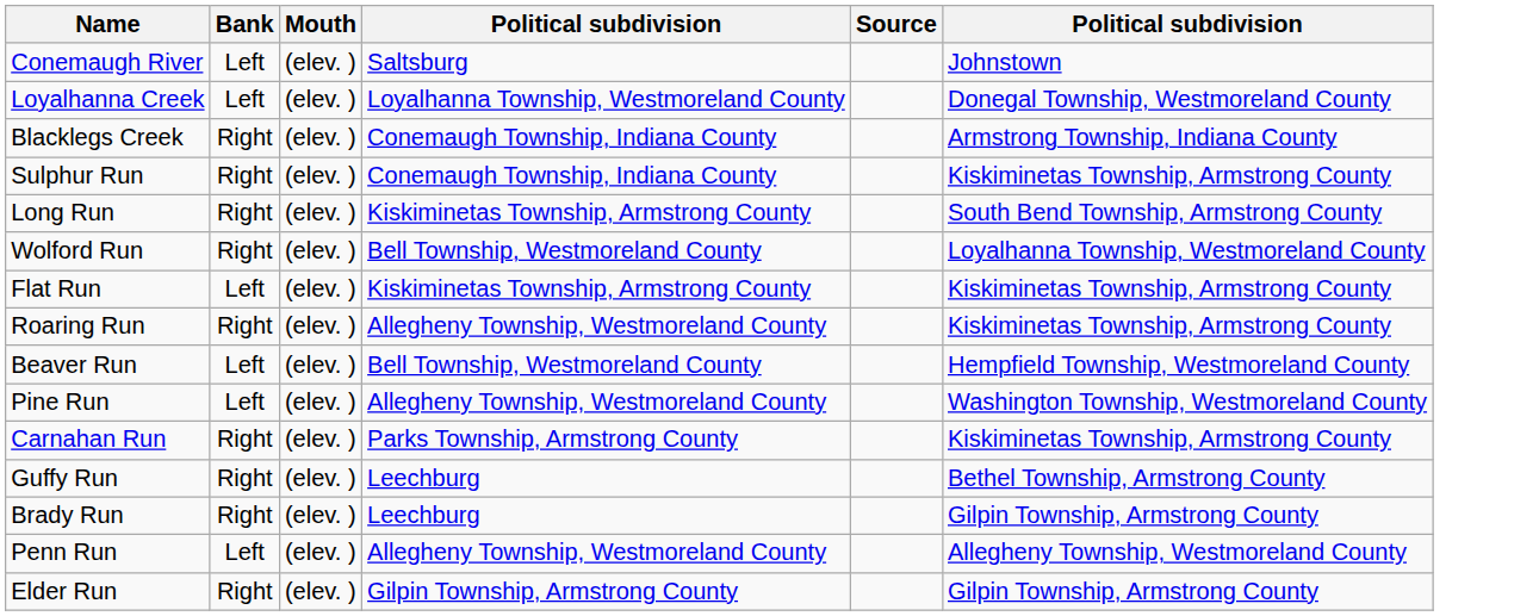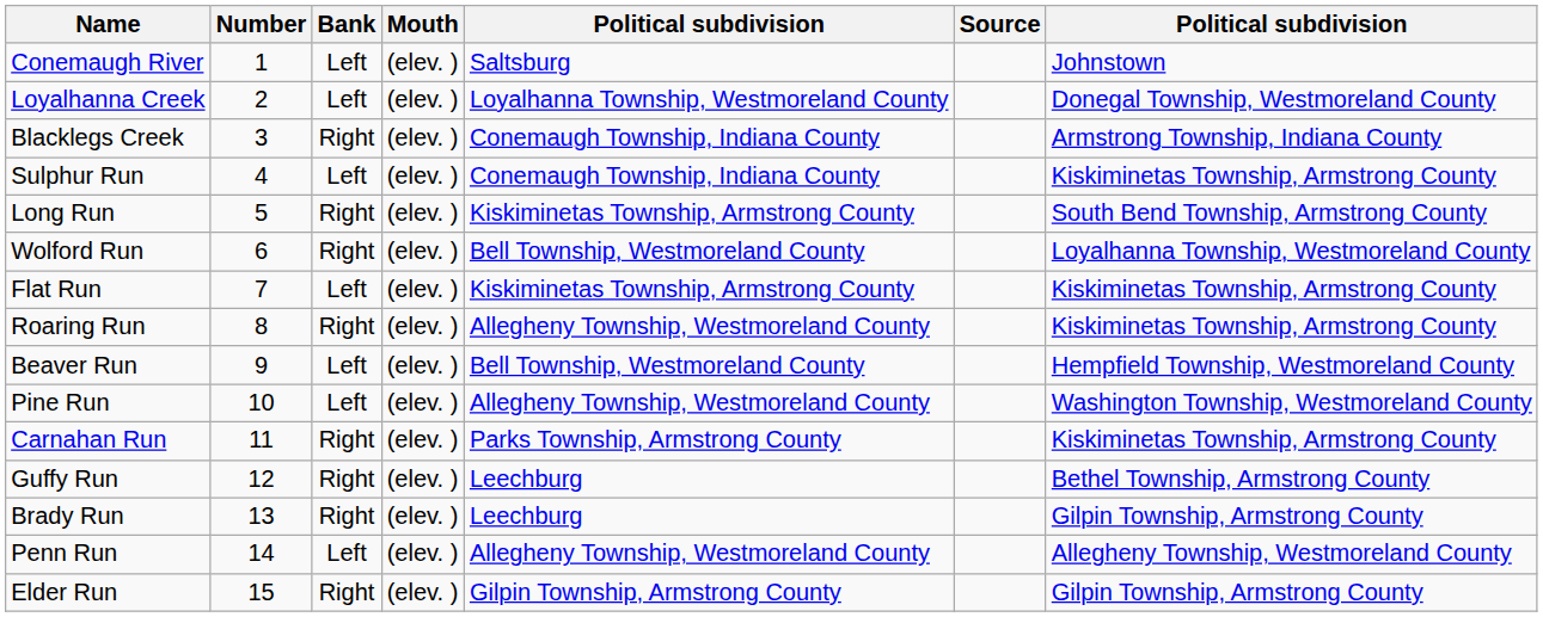+ column: Number | 1 | 2 | 3 | 4 | 5 | 6 | 7 | 8 | 9 | 10 | 11 | 12 | 13 | 14 | 15
Sulphur Run | Bank: Right -> Left
